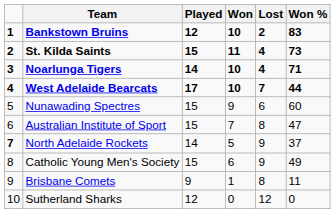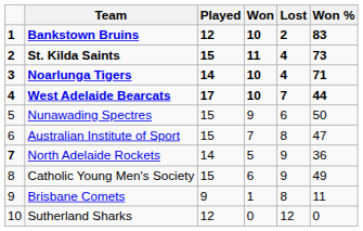Nunawading Spectres | Won %: 60 -> 50
North Adelaide Rockets | Won %: 37 -> 36
